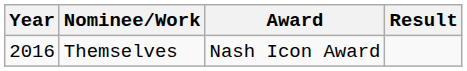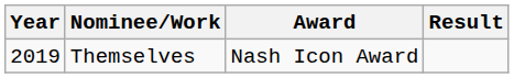Themselves | Year: 2016 -> 2019
